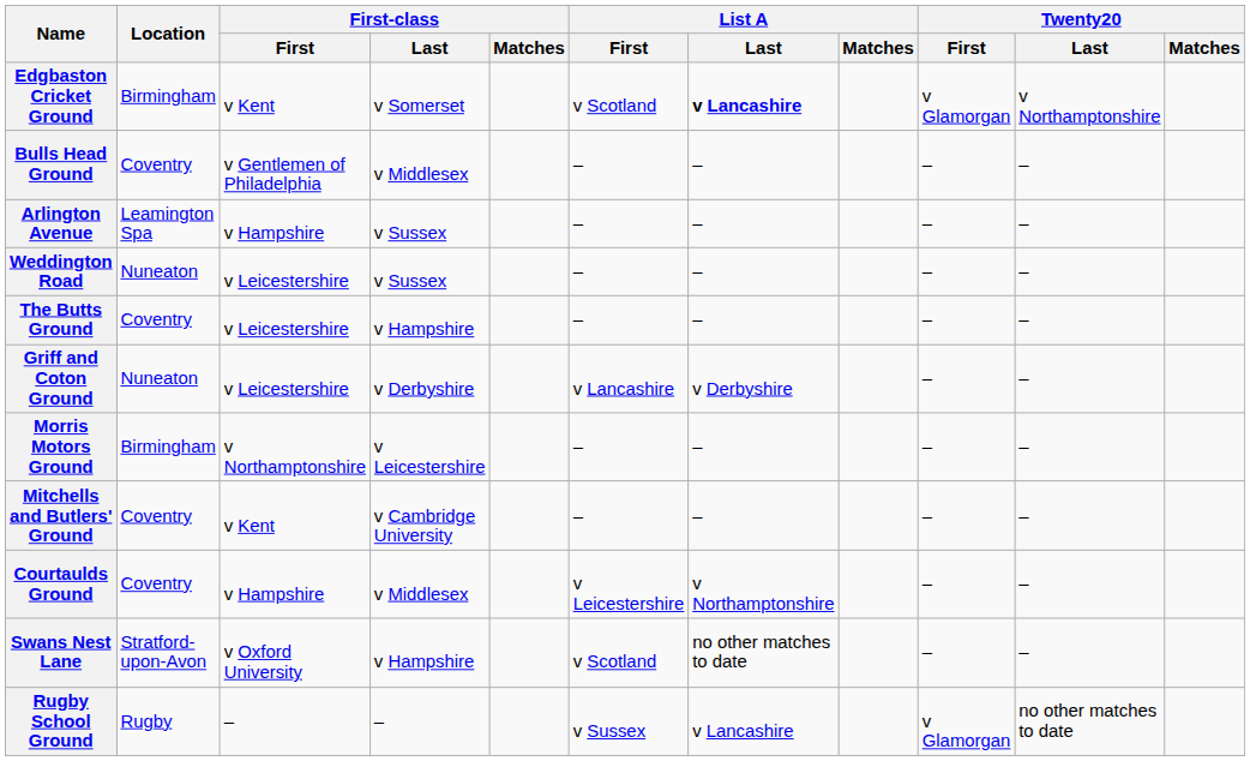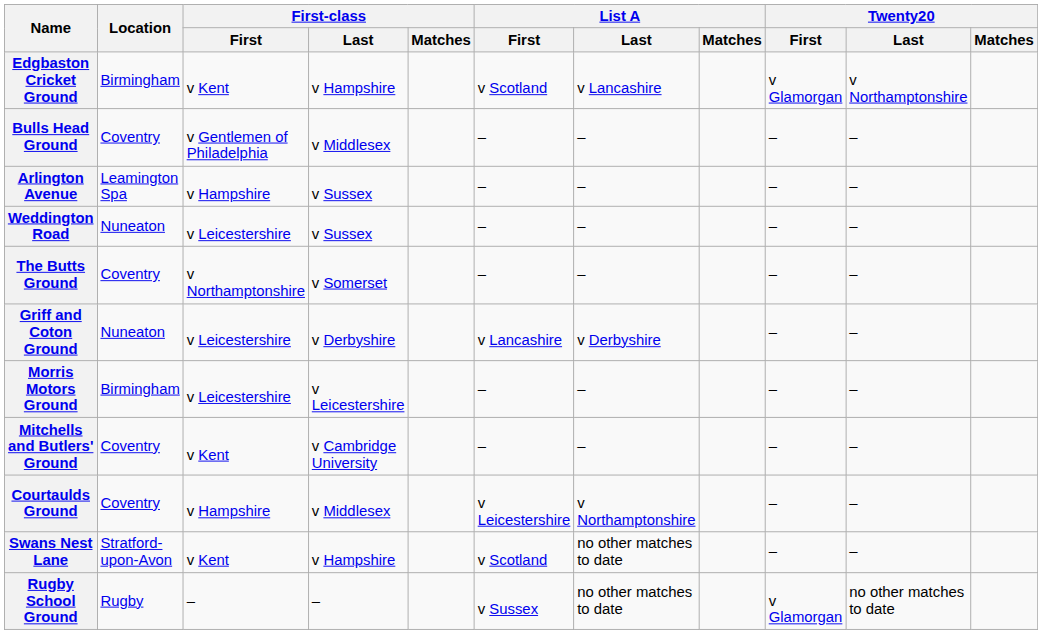Edgbaston Cricket Ground | First-class / Last: v Somerset -> v Hampshire
Edgbaston Cricket Ground | List A / Last: bold -> normal
The Butts Ground | First-class / First: v Leicestershire -> v Northamptonshire
The Butts Ground | First-class / Last: v Hampshire -> v Somerset
Morris Motors Ground | First-class / First: v Northamptonshire -> v Leicestershire
Swans Nest Lane | First-class / First: v Oxford University -> v Kent
Rugby School Ground | List A / Last: v Lancashire -> no other matches to date
